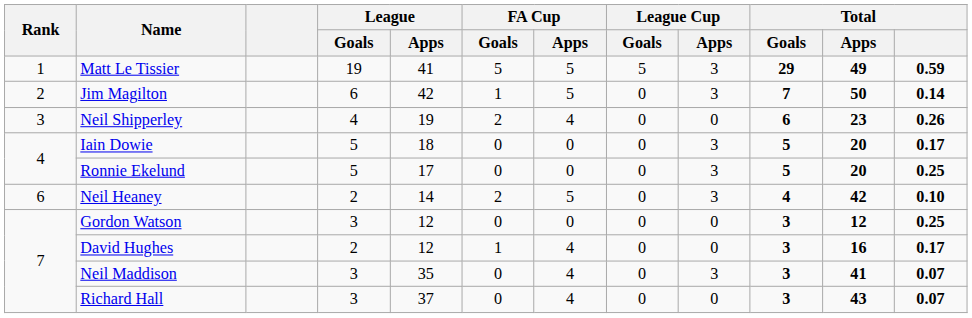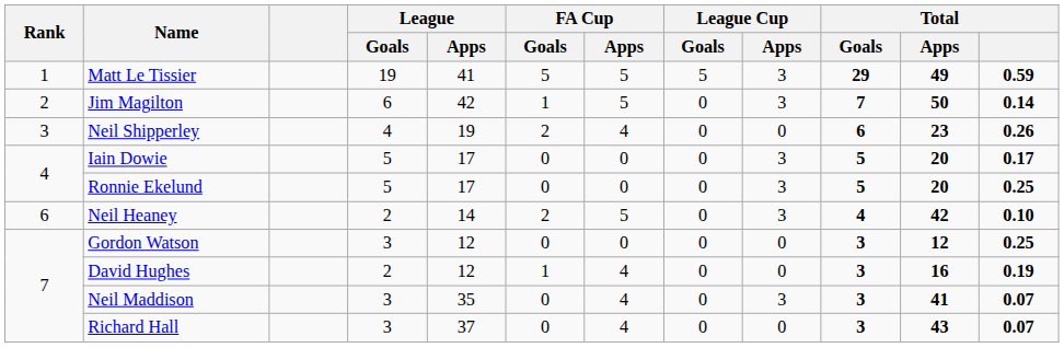Iain Dowie | League / Apps: 18 -> 17
David Hughes | Total: 0.17 -> 0.19
